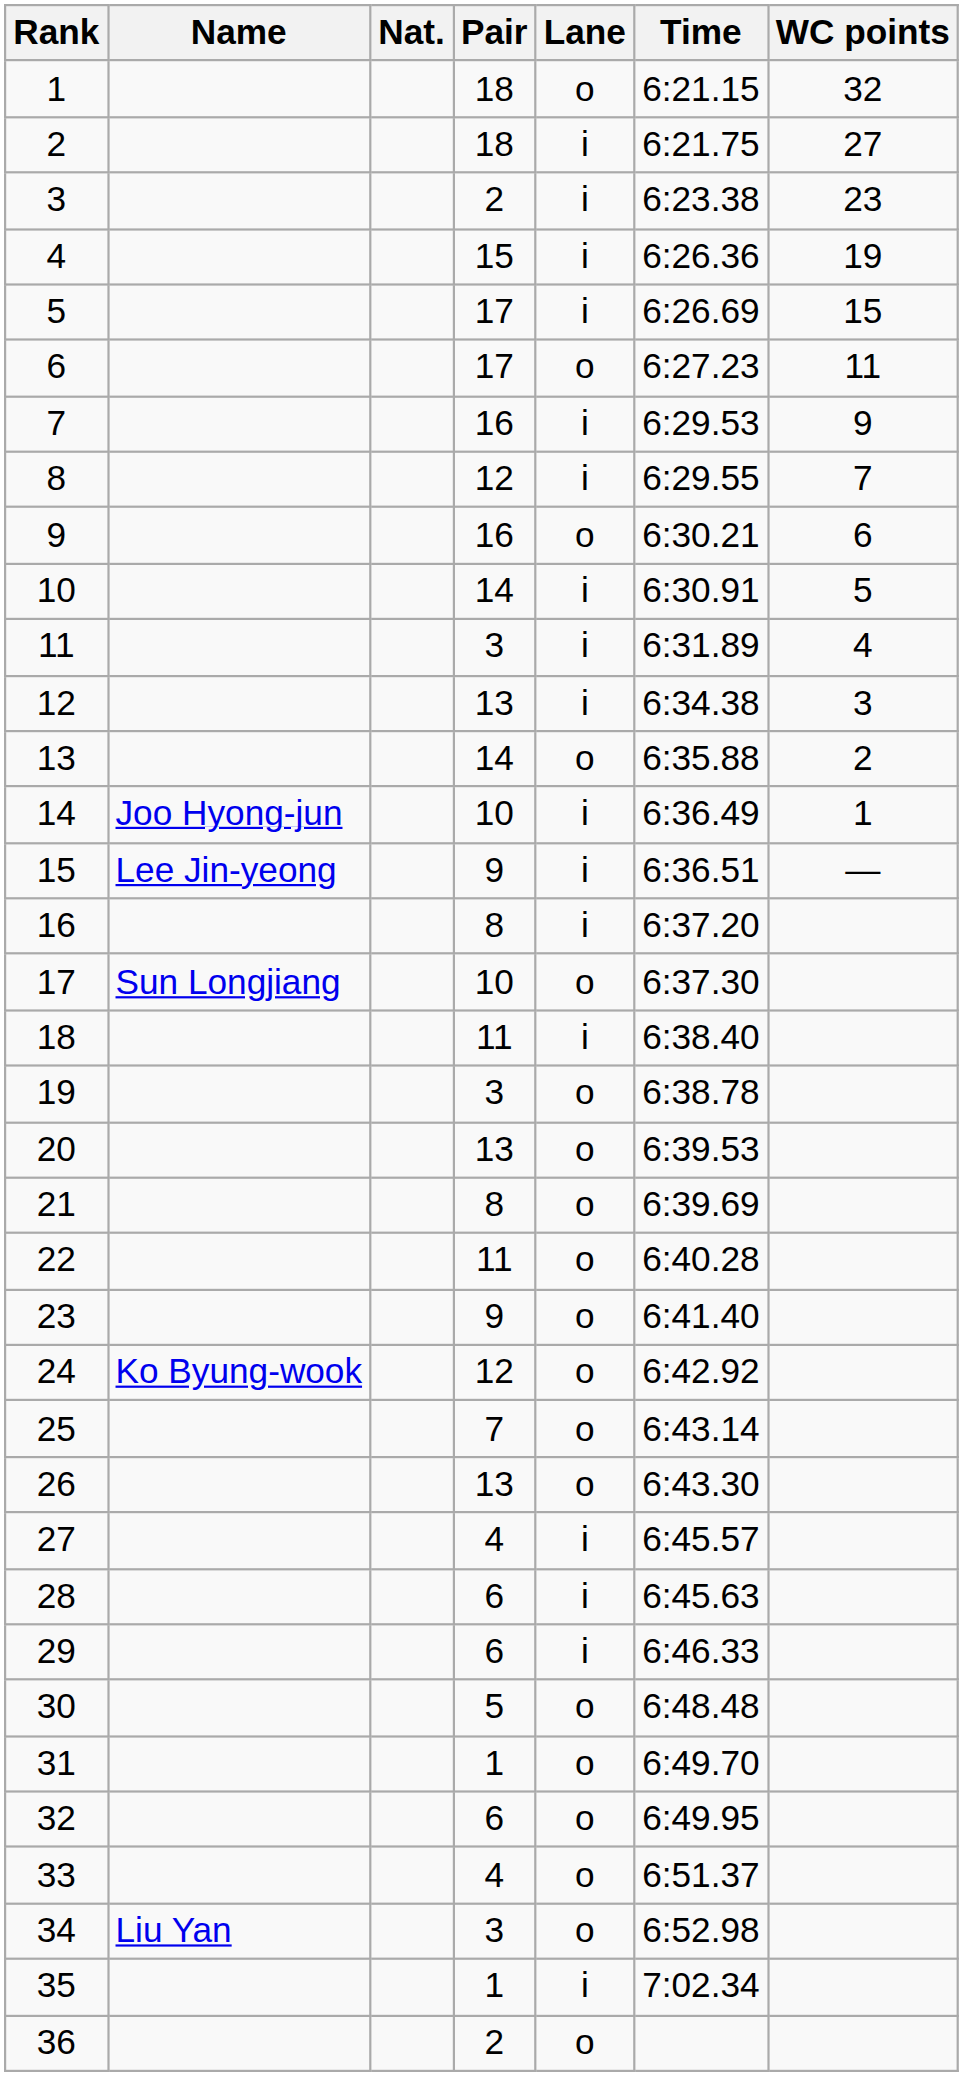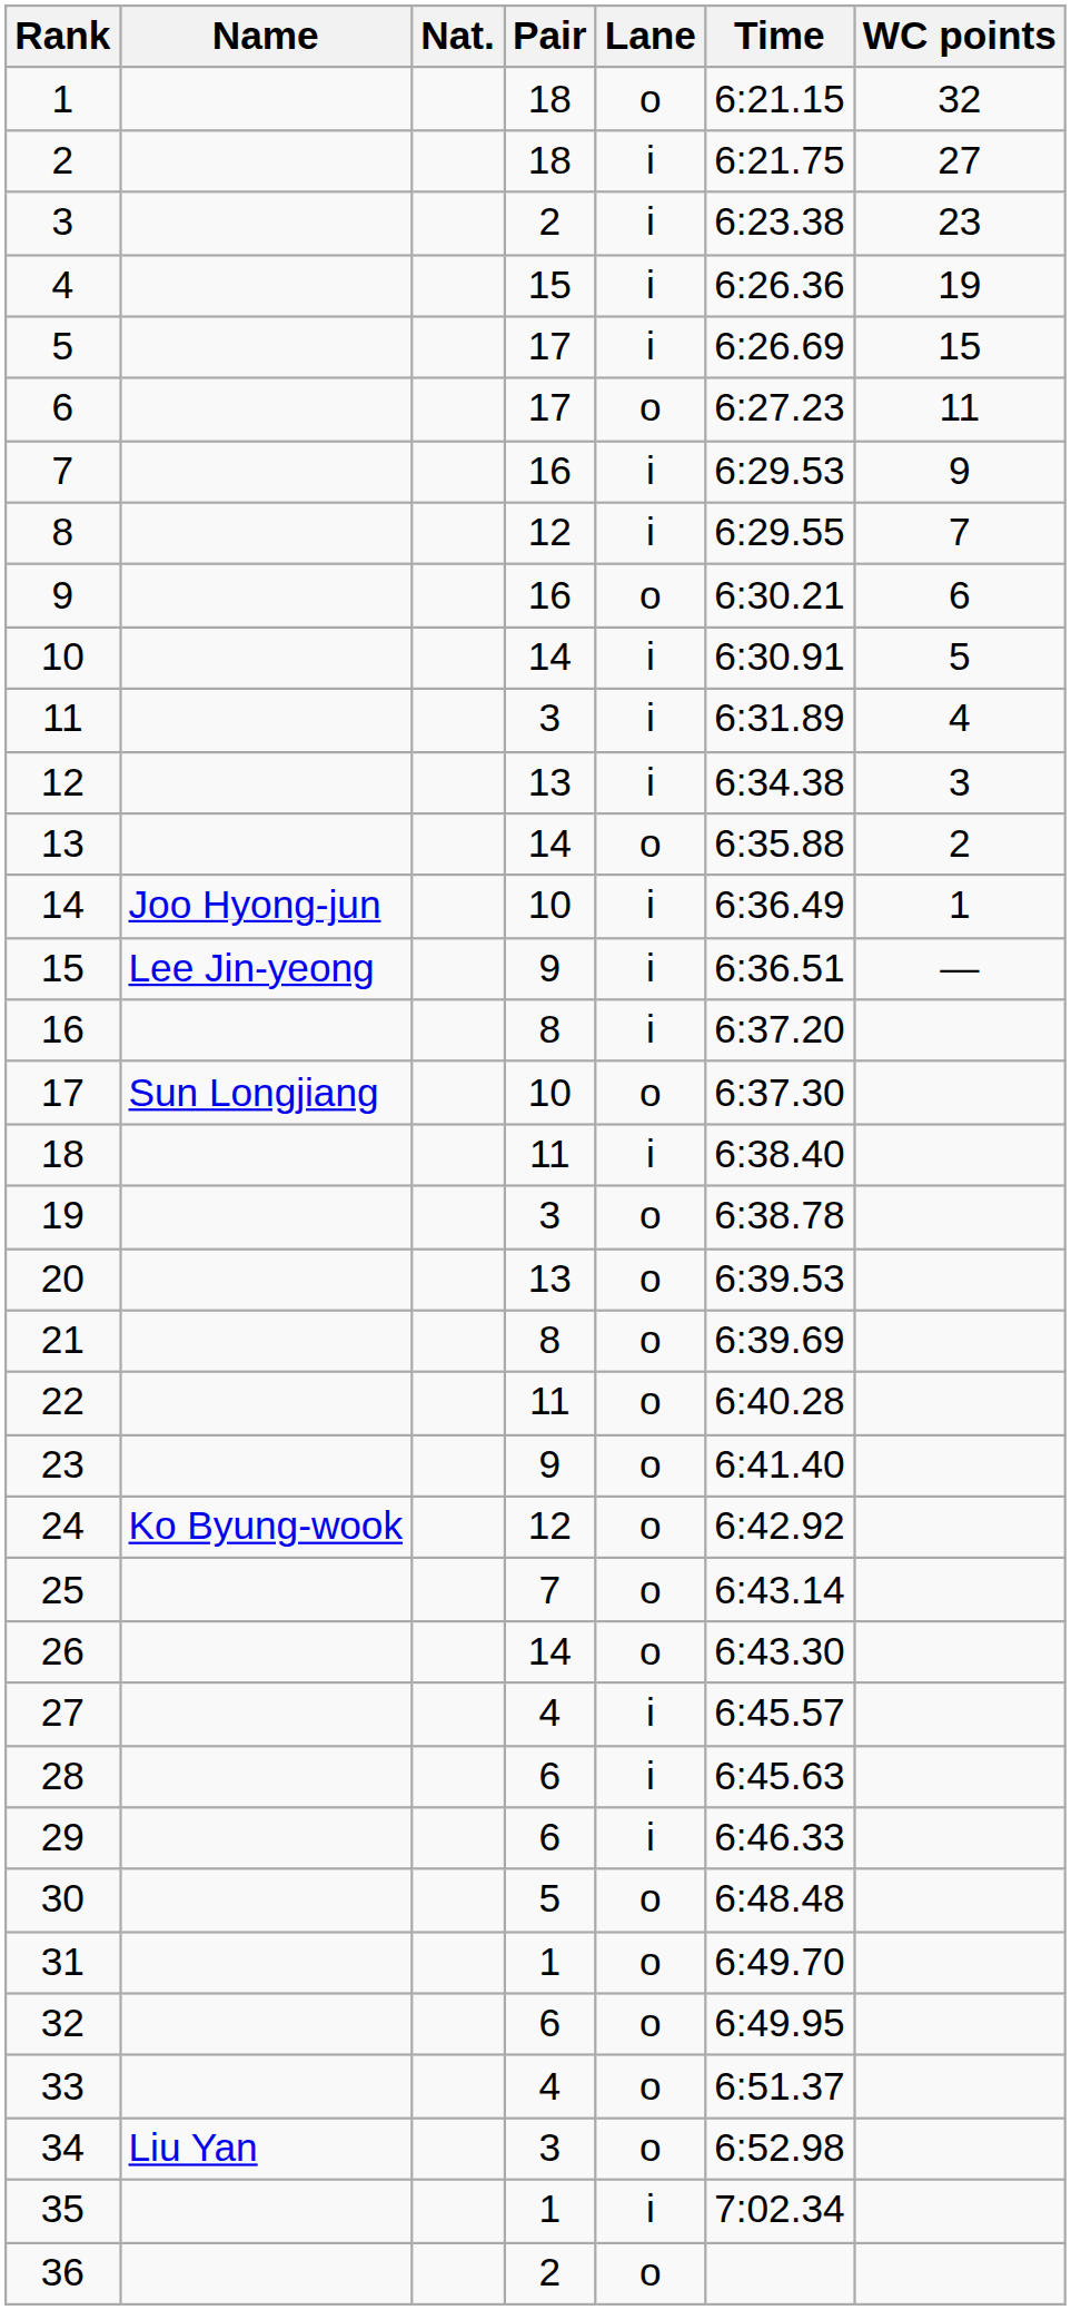26 | Pair: 13 -> 14
